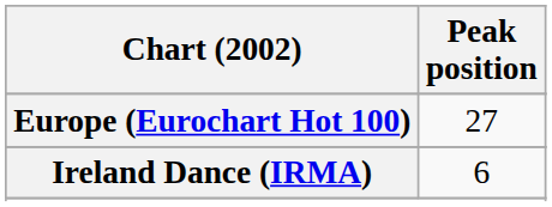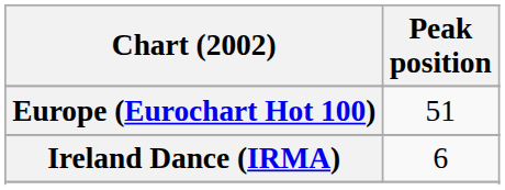Europe (Eurochart Hot 100) | Peak position: 27 -> 51
